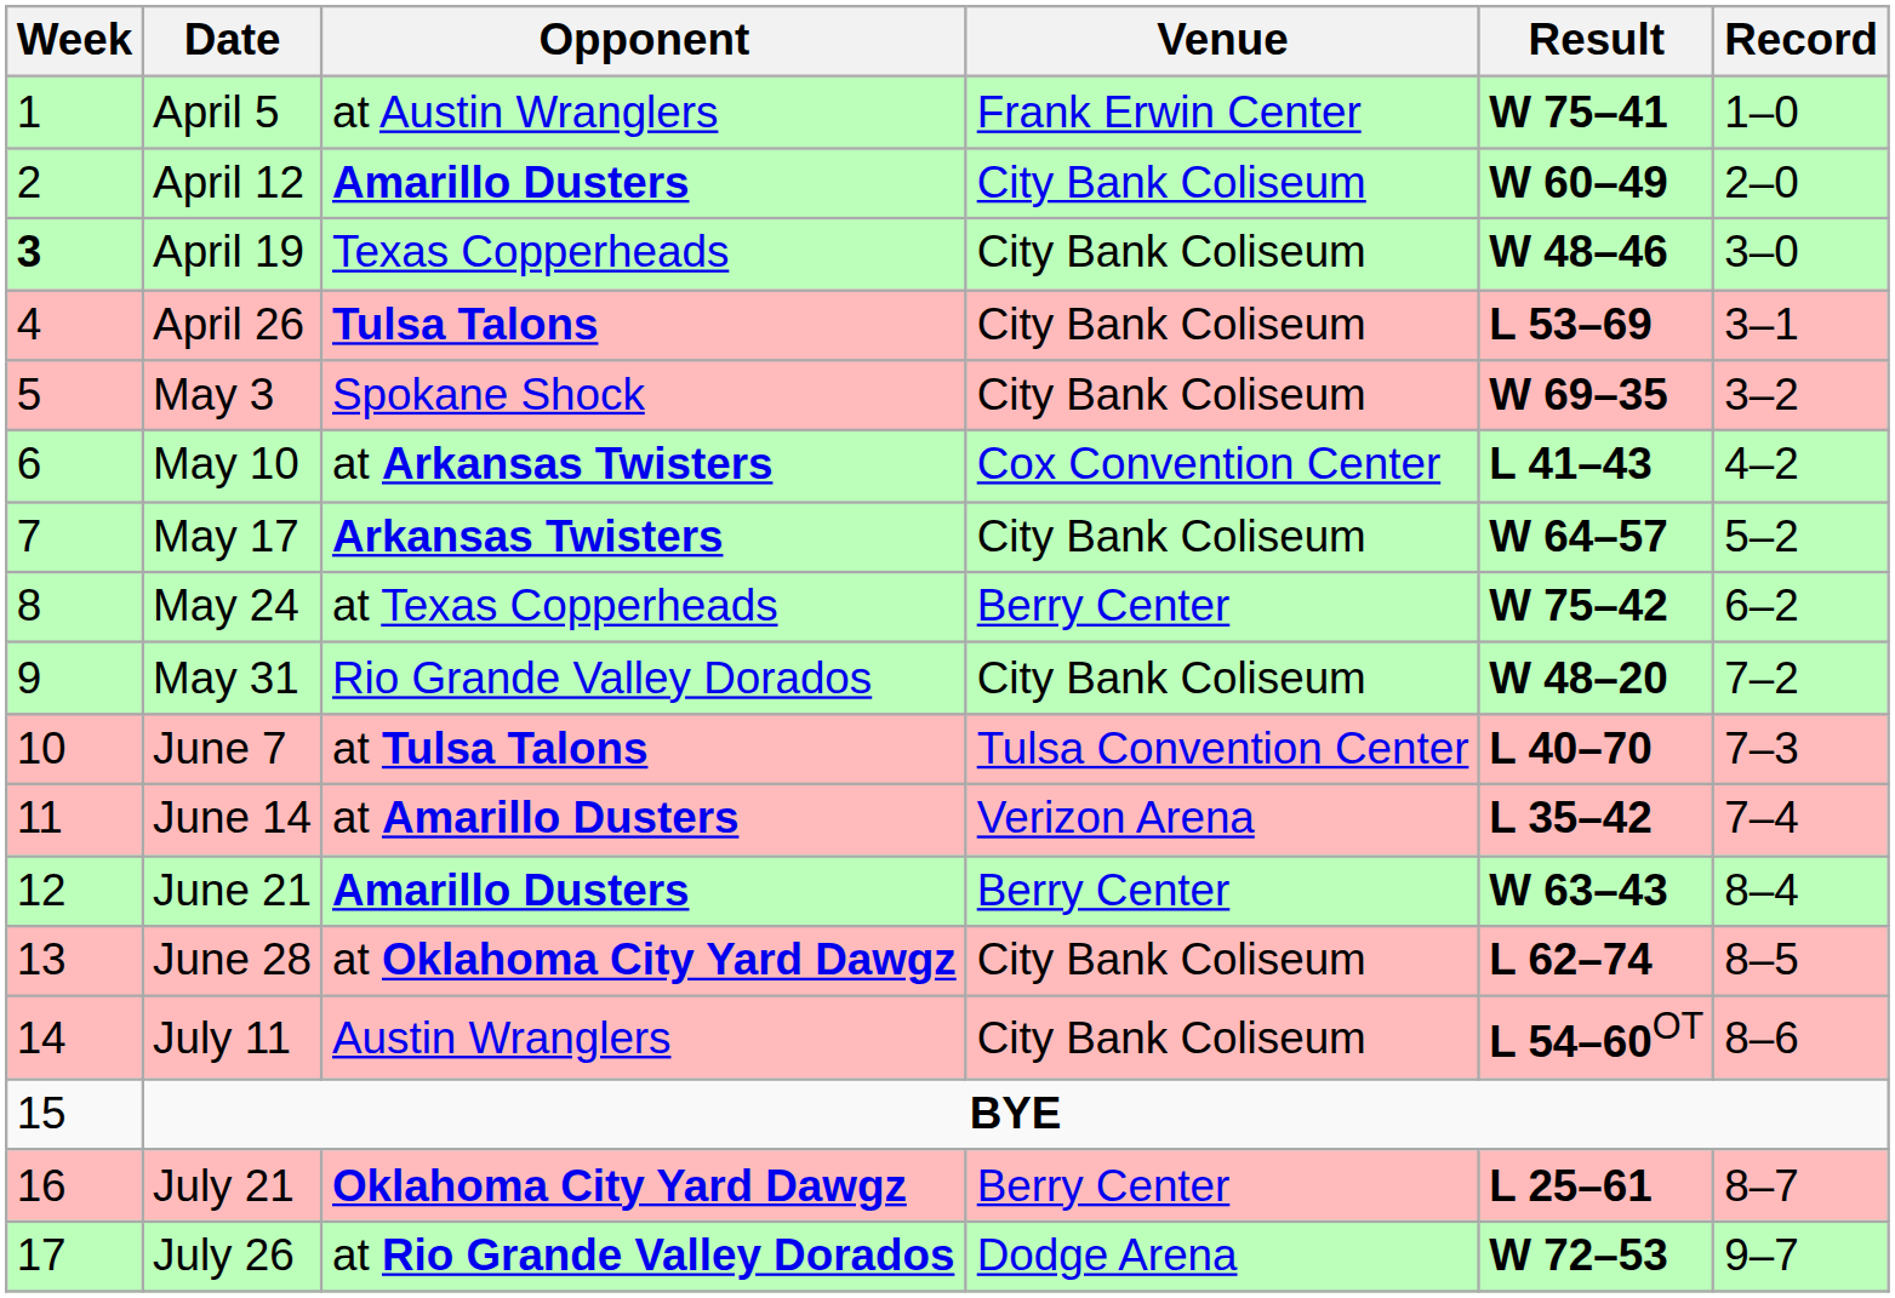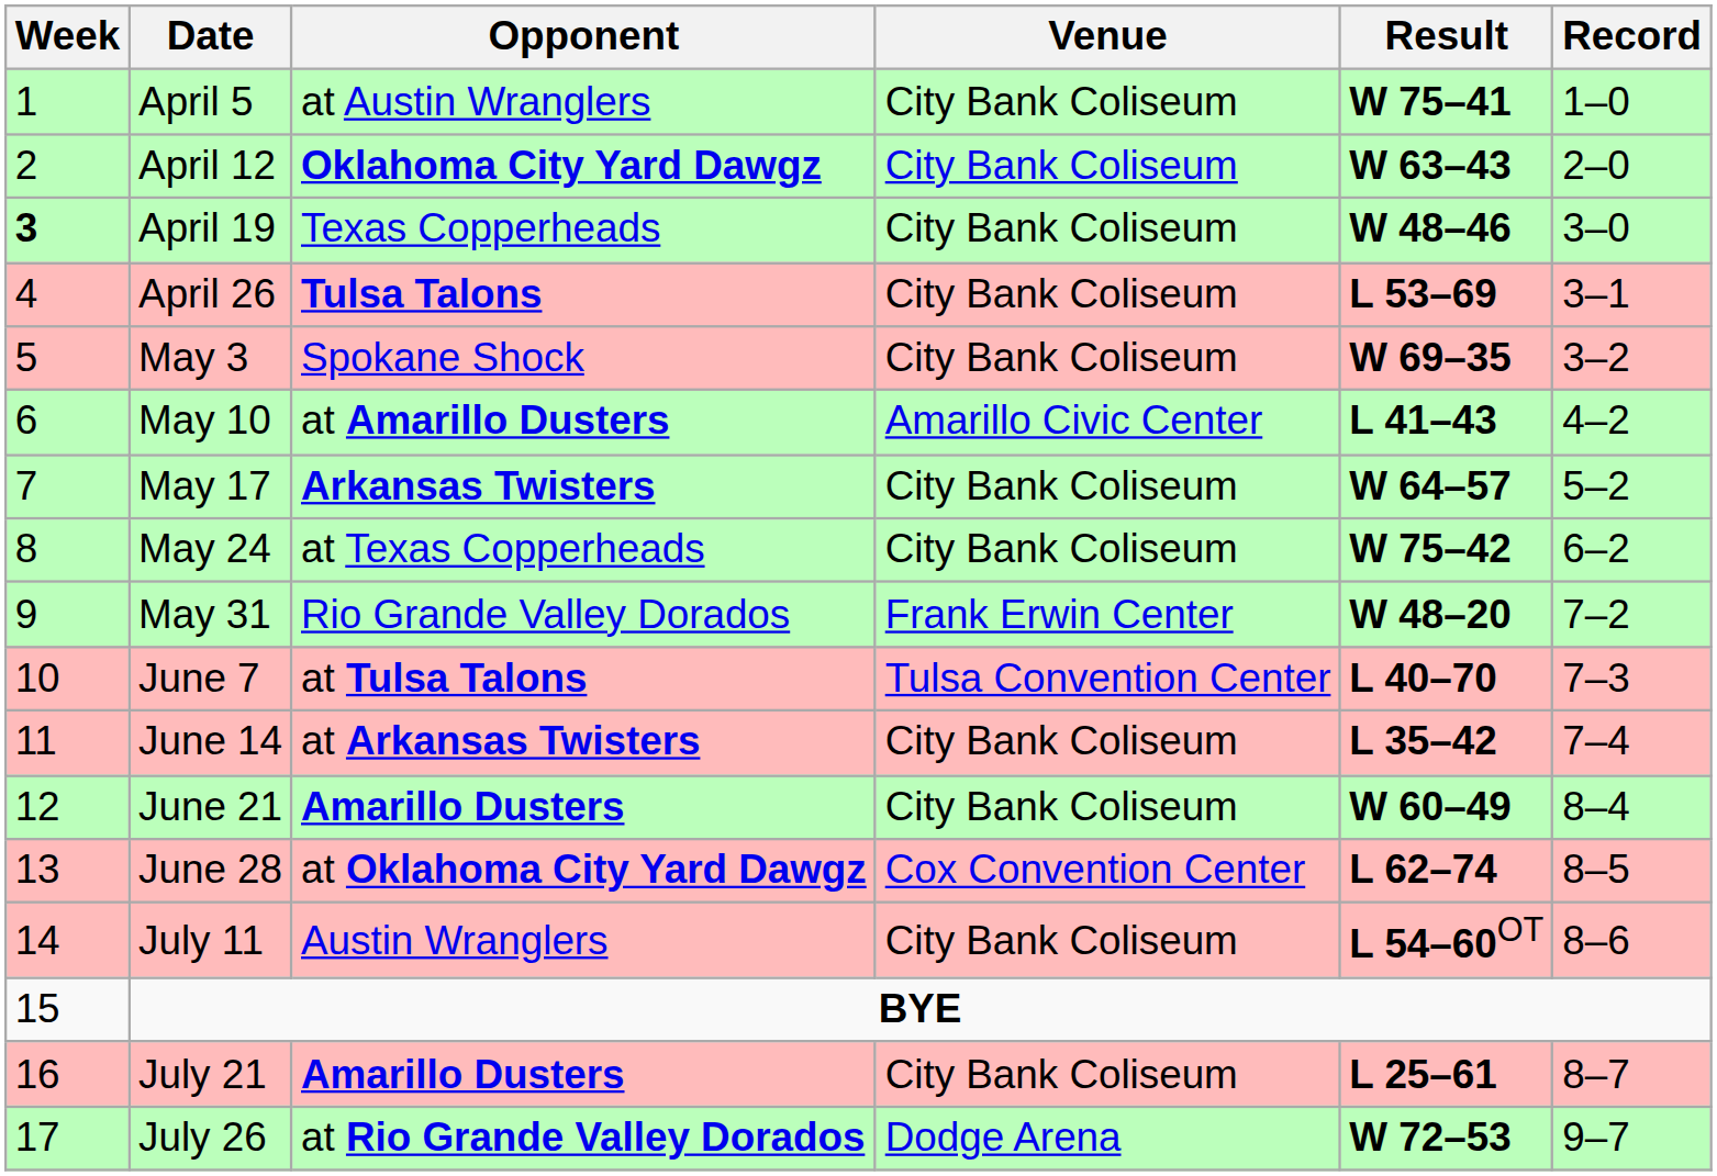April 5 | Venue: Frank Erwin Center -> City Bank Coliseum
April 12 | Opponent: Amarillo Dusters -> Oklahoma City Yard Dawgz
April 12 | Result: W 60–49 -> W 63–43
May 10 | Opponent: at Arkansas Twisters -> at Amarillo Dusters
May 10 | Venue: Cox Convention Center -> Amarillo Civic Center
May 24 | Venue: Berry Center -> City Bank Coliseum
May 31 | Venue: City Bank Coliseum -> Frank Erwin Center
June 14 | Opponent: at Amarillo Dusters -> at Arkansas Twisters
June 14 | Venue: Verizon Arena -> City Bank Coliseum
June 21 | Venue: Berry Center -> City Bank Coliseum
June 21 | Result: W 63–43 -> W 60–49
June 28 | Venue: City Bank Coliseum -> Cox Convention Center
July 21 | Opponent: Oklahoma City Yard Dawgz -> Amarillo Dusters
July 21 | Venue: Berry Center -> City Bank Coliseum
